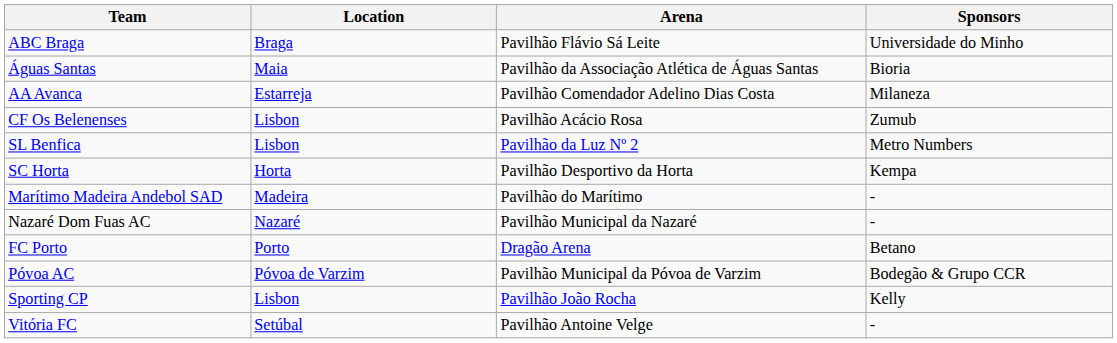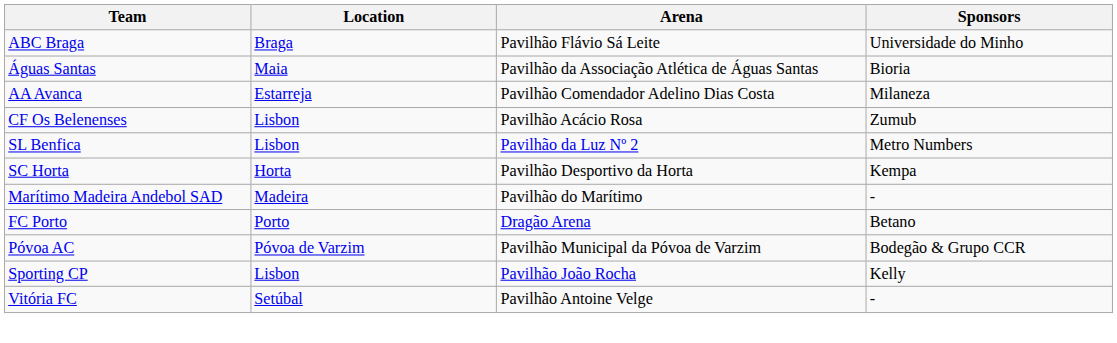- row: Nazaré Dom Fuas AC | Nazaré | Pavilhão Municipal da Nazaré | -
